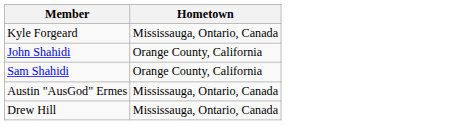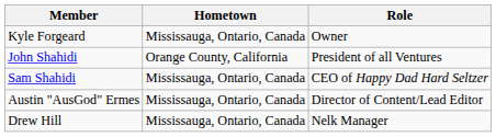+ column: Role | Owner | President of all Ventures | CEO of Happy Dad Hard Seltzer | Director of Content/Lead Editor | Nelk Manager
Sam Shahidi | Hometown: Orange County, California -> Mississauga, Ontario, Canada
